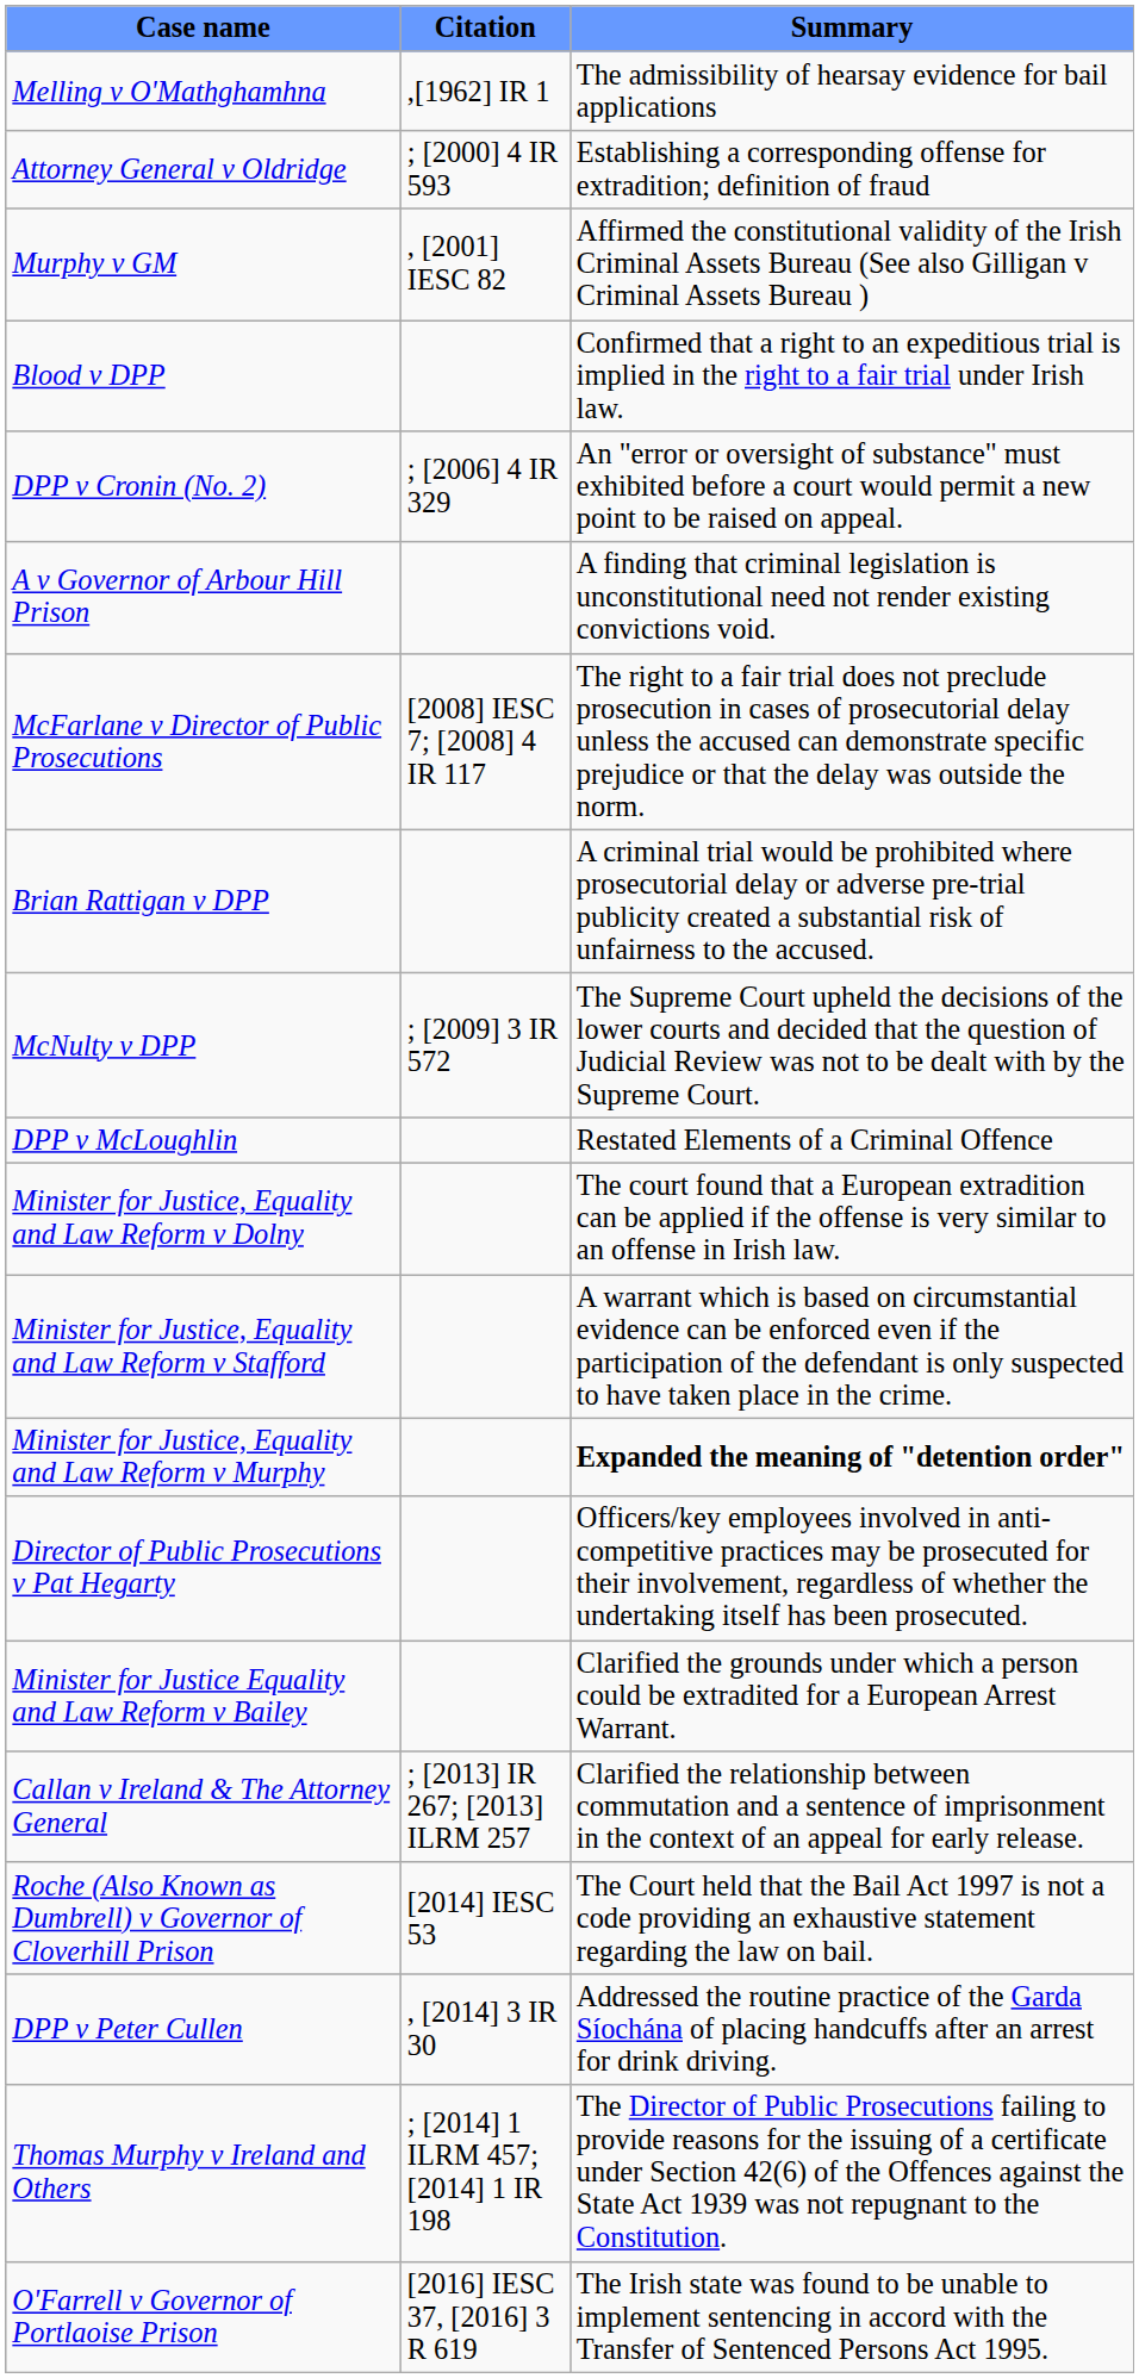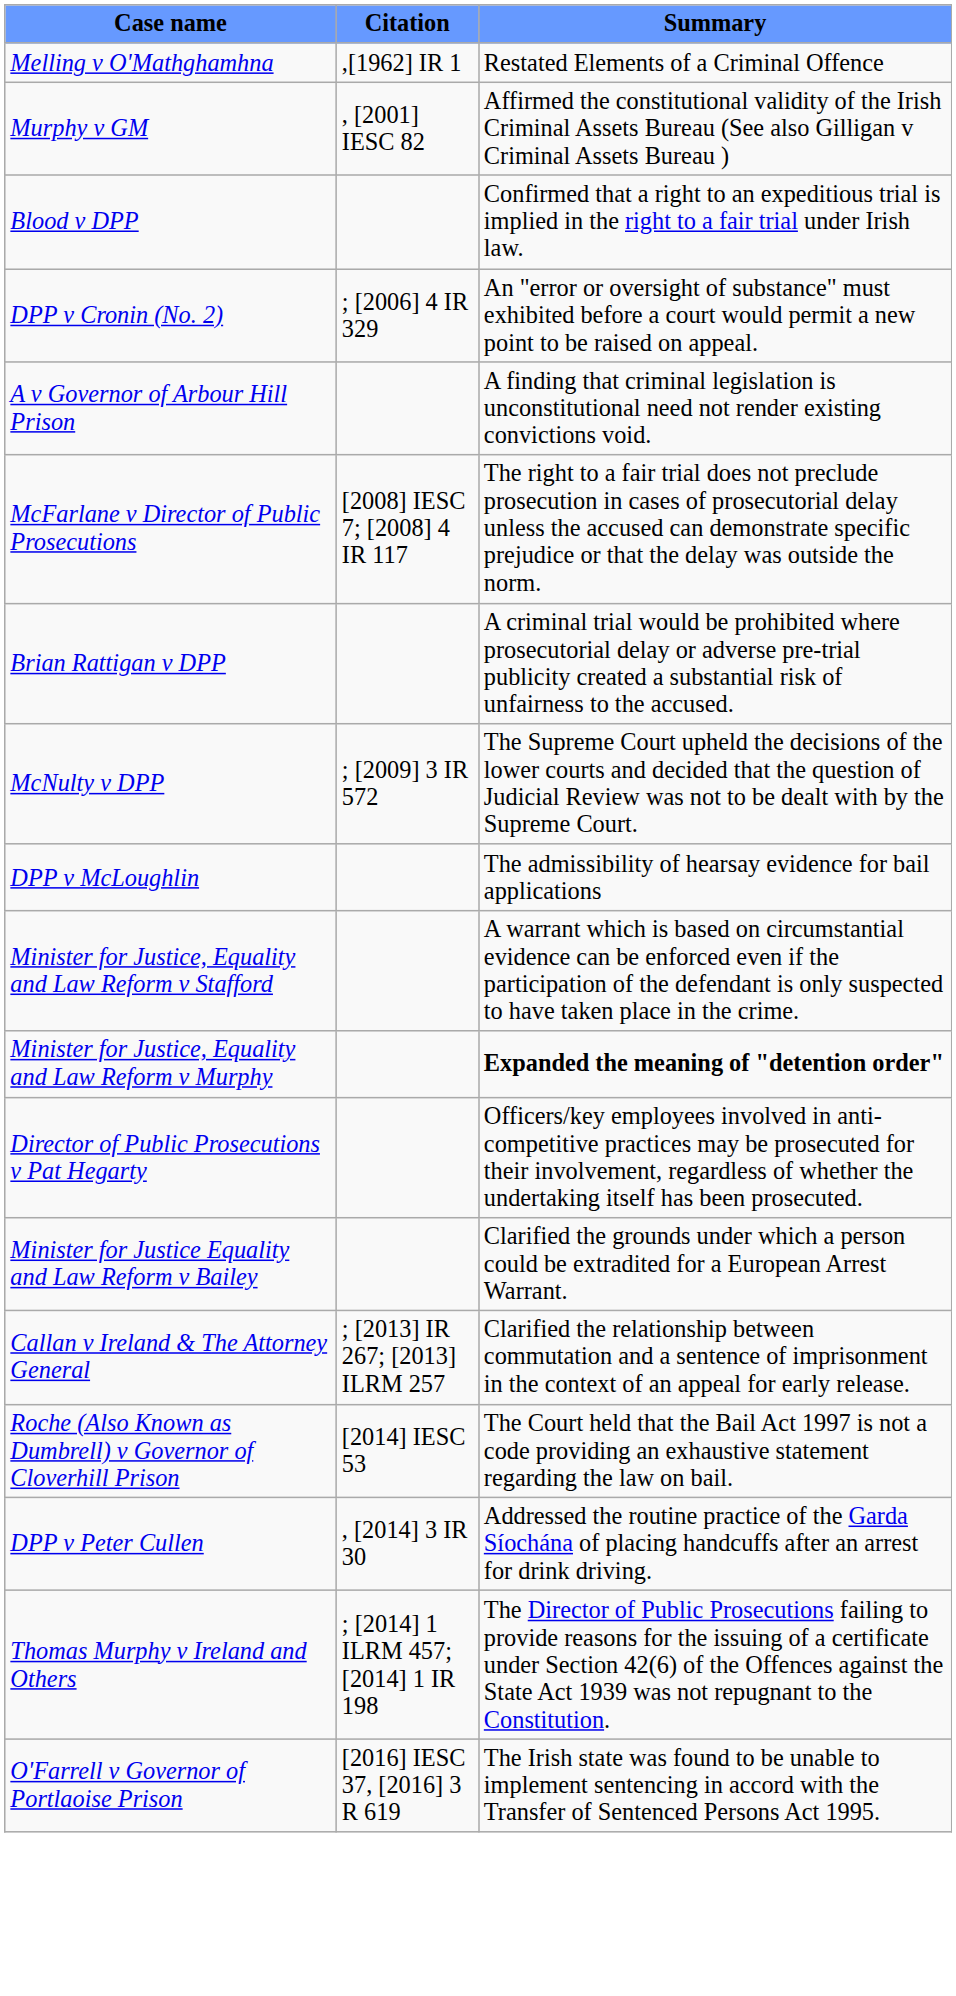Melling v O'Mathghamhna | Summary: The admissibility of hearsay evidence for bail applications -> Restated Elements of a Criminal Offence
- row: Attorney General v Oldridge | ; [2000] 4 IR 593 | Establishing a corresponding offense for extradition; definition of fraud
DPP v McLoughlin | Summary: Restated Elements of a Criminal Offence -> The admissibility of hearsay evidence for bail applications
- row: Minister for Justice, Equality and Law Reform v Dolny | The court found that a European extradition can be applied if the offense is very similar to an offense in Irish law.
